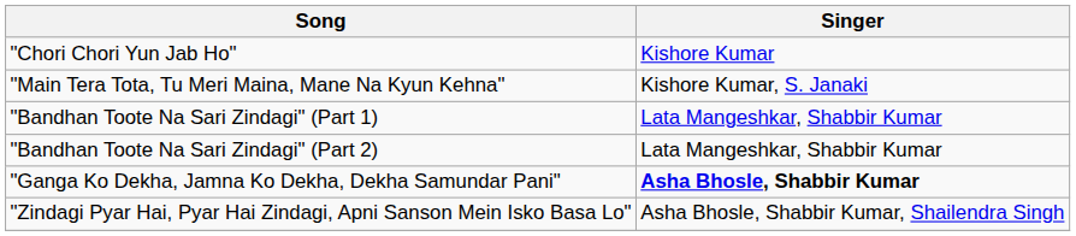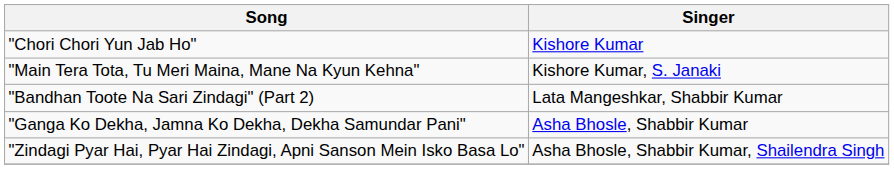- row: "Bandhan Toote Na Sari Zindagi" (Part 1) | Lata Mangeshkar, Shabbir Kumar
"Ganga Ko Dekha, Jamna Ko Dekha, Dekha Samundar Pani" | Singer: bold -> normal
